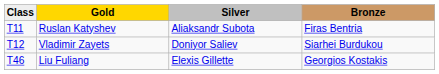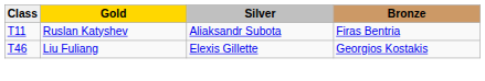- row: T12 | Vladimir Zayets | Doniyor Saliev | Siarhei Burdukou
